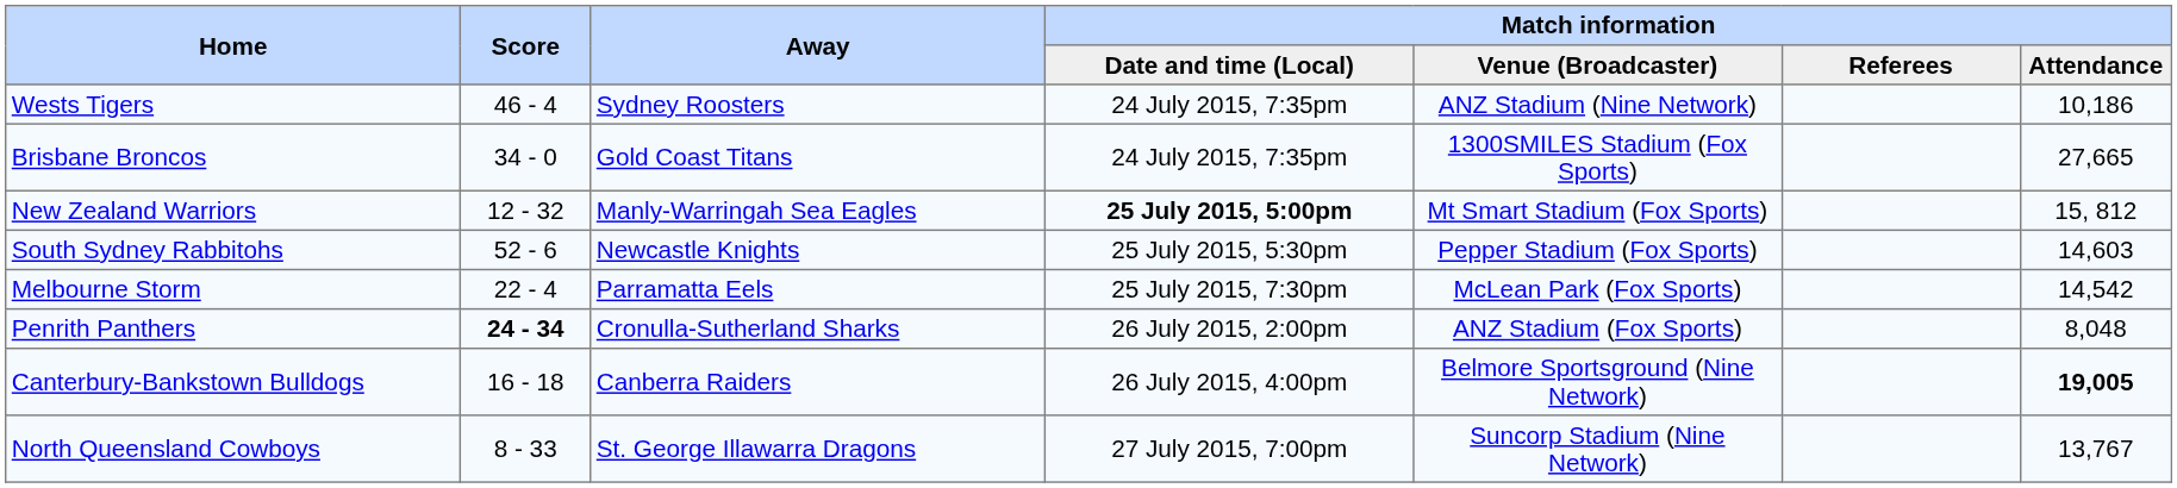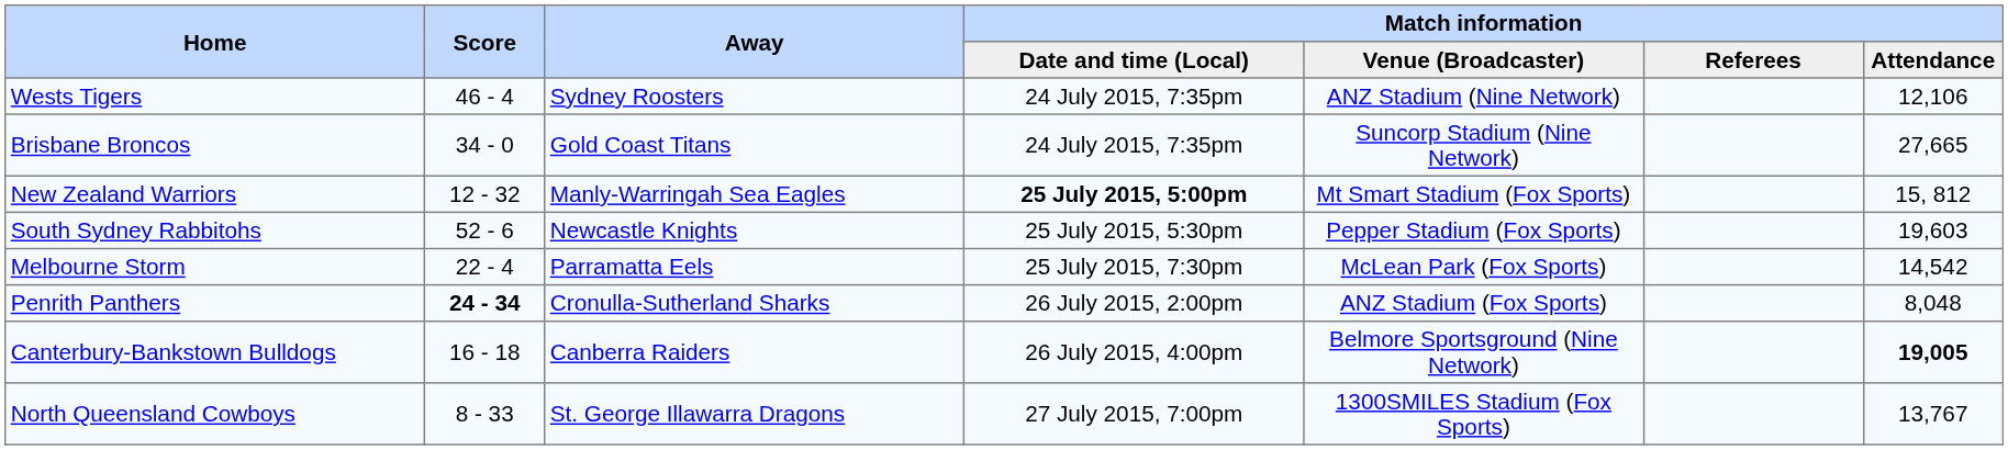Wests Tigers | Match information / Attendance: 10,186 -> 12,106
Brisbane Broncos | Match information / Venue (Broadcaster): 1300SMILES Stadium (Fox Sports) -> Suncorp Stadium (Nine Network)
South Sydney Rabbitohs | Match information / Attendance: 14,603 -> 19,603
North Queensland Cowboys | Match information / Venue (Broadcaster): Suncorp Stadium (Nine Network) -> 1300SMILES Stadium (Fox Sports)
